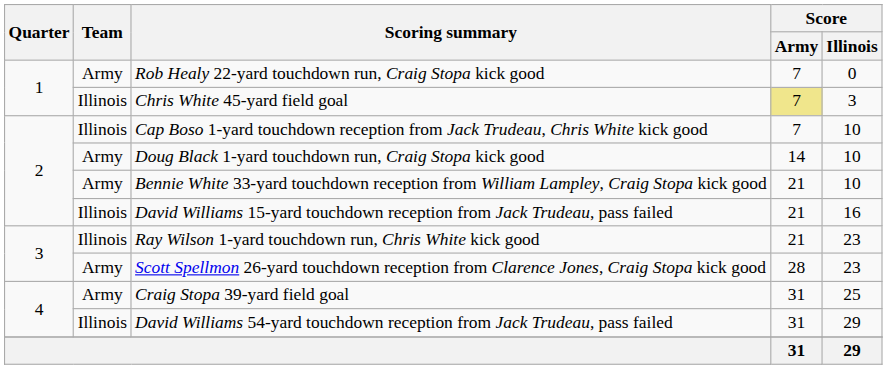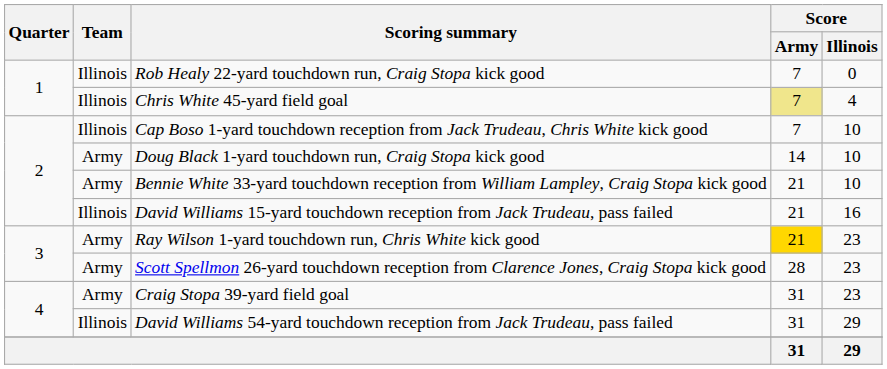Rob Healy 22-yard touchdown run, Craig Stopa kick good | Team: Army -> Illinois
Chris White 45-yard field goal | Score / Illinois: 3 -> 4
Ray Wilson 1-yard touchdown run, Chris White kick good | Team: Illinois -> Army
Ray Wilson 1-yard touchdown run, Chris White kick good | Score / Army: no background -> gold background
Craig Stopa 39-yard field goal | Score / Illinois: 25 -> 23
